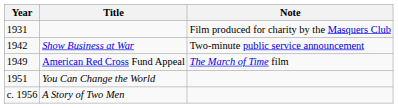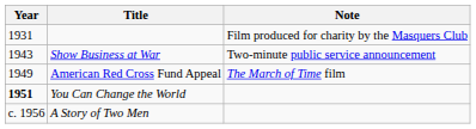Show Business at War | Year: 1942 -> 1943
You Can Change the World | Year: normal -> bold
